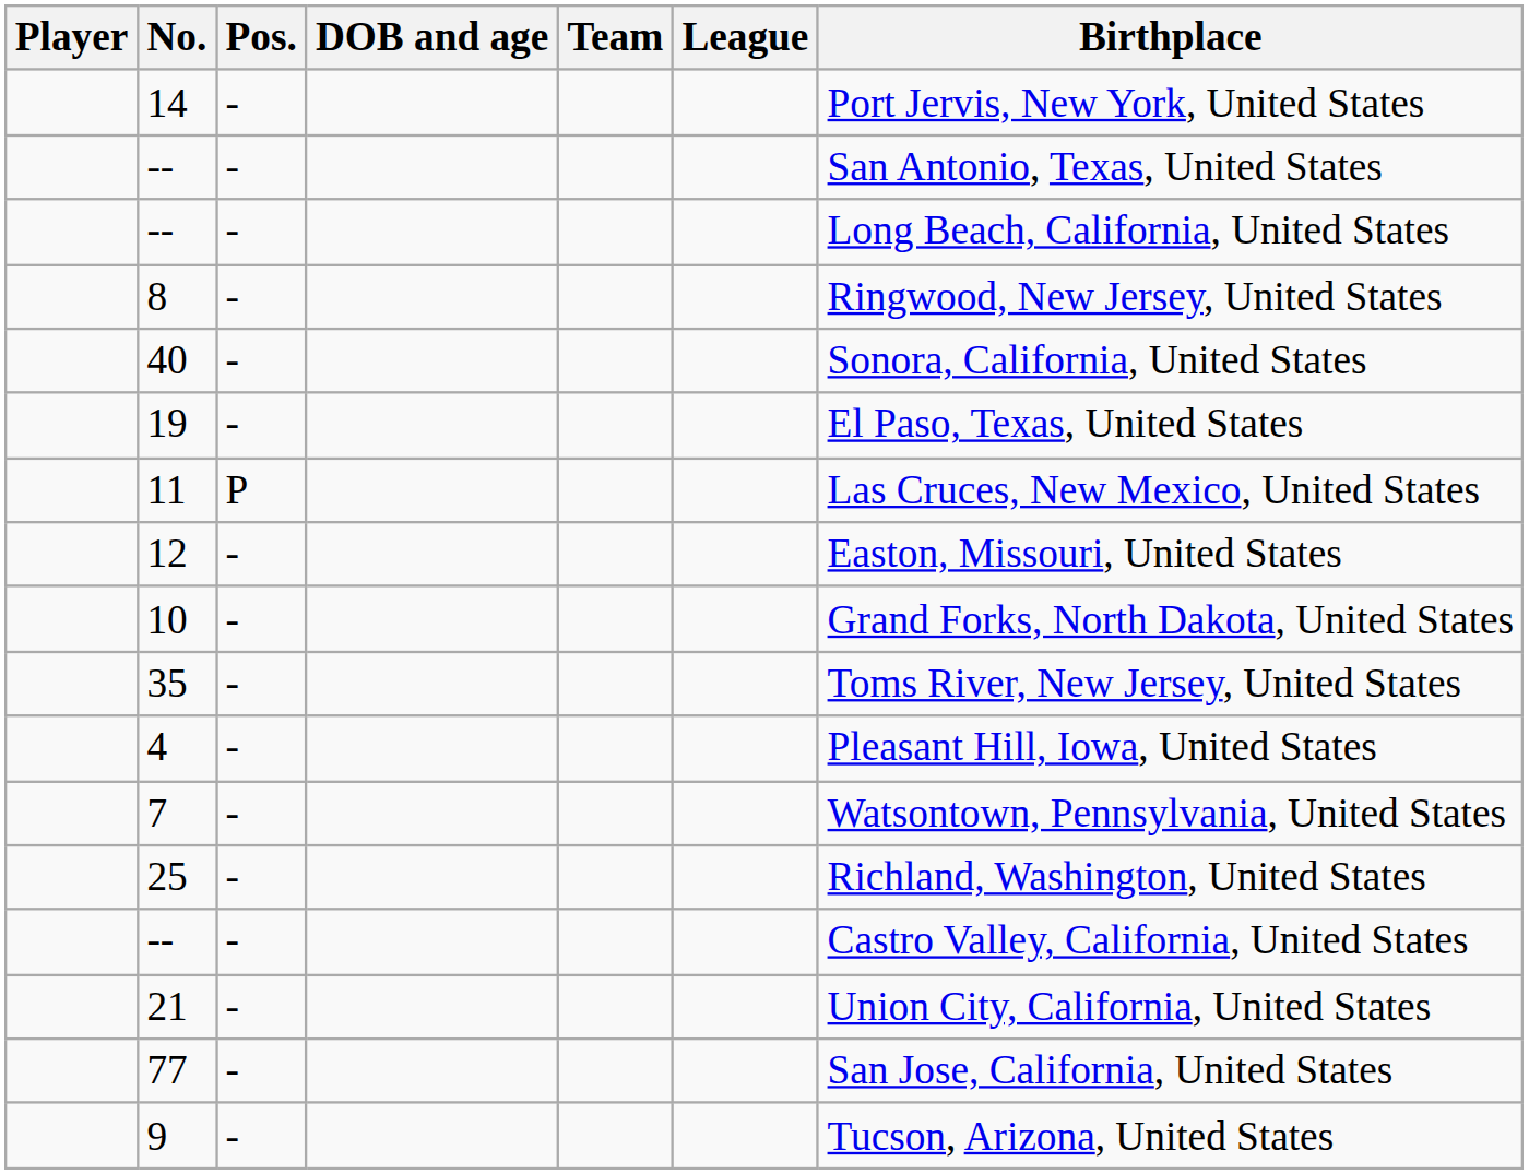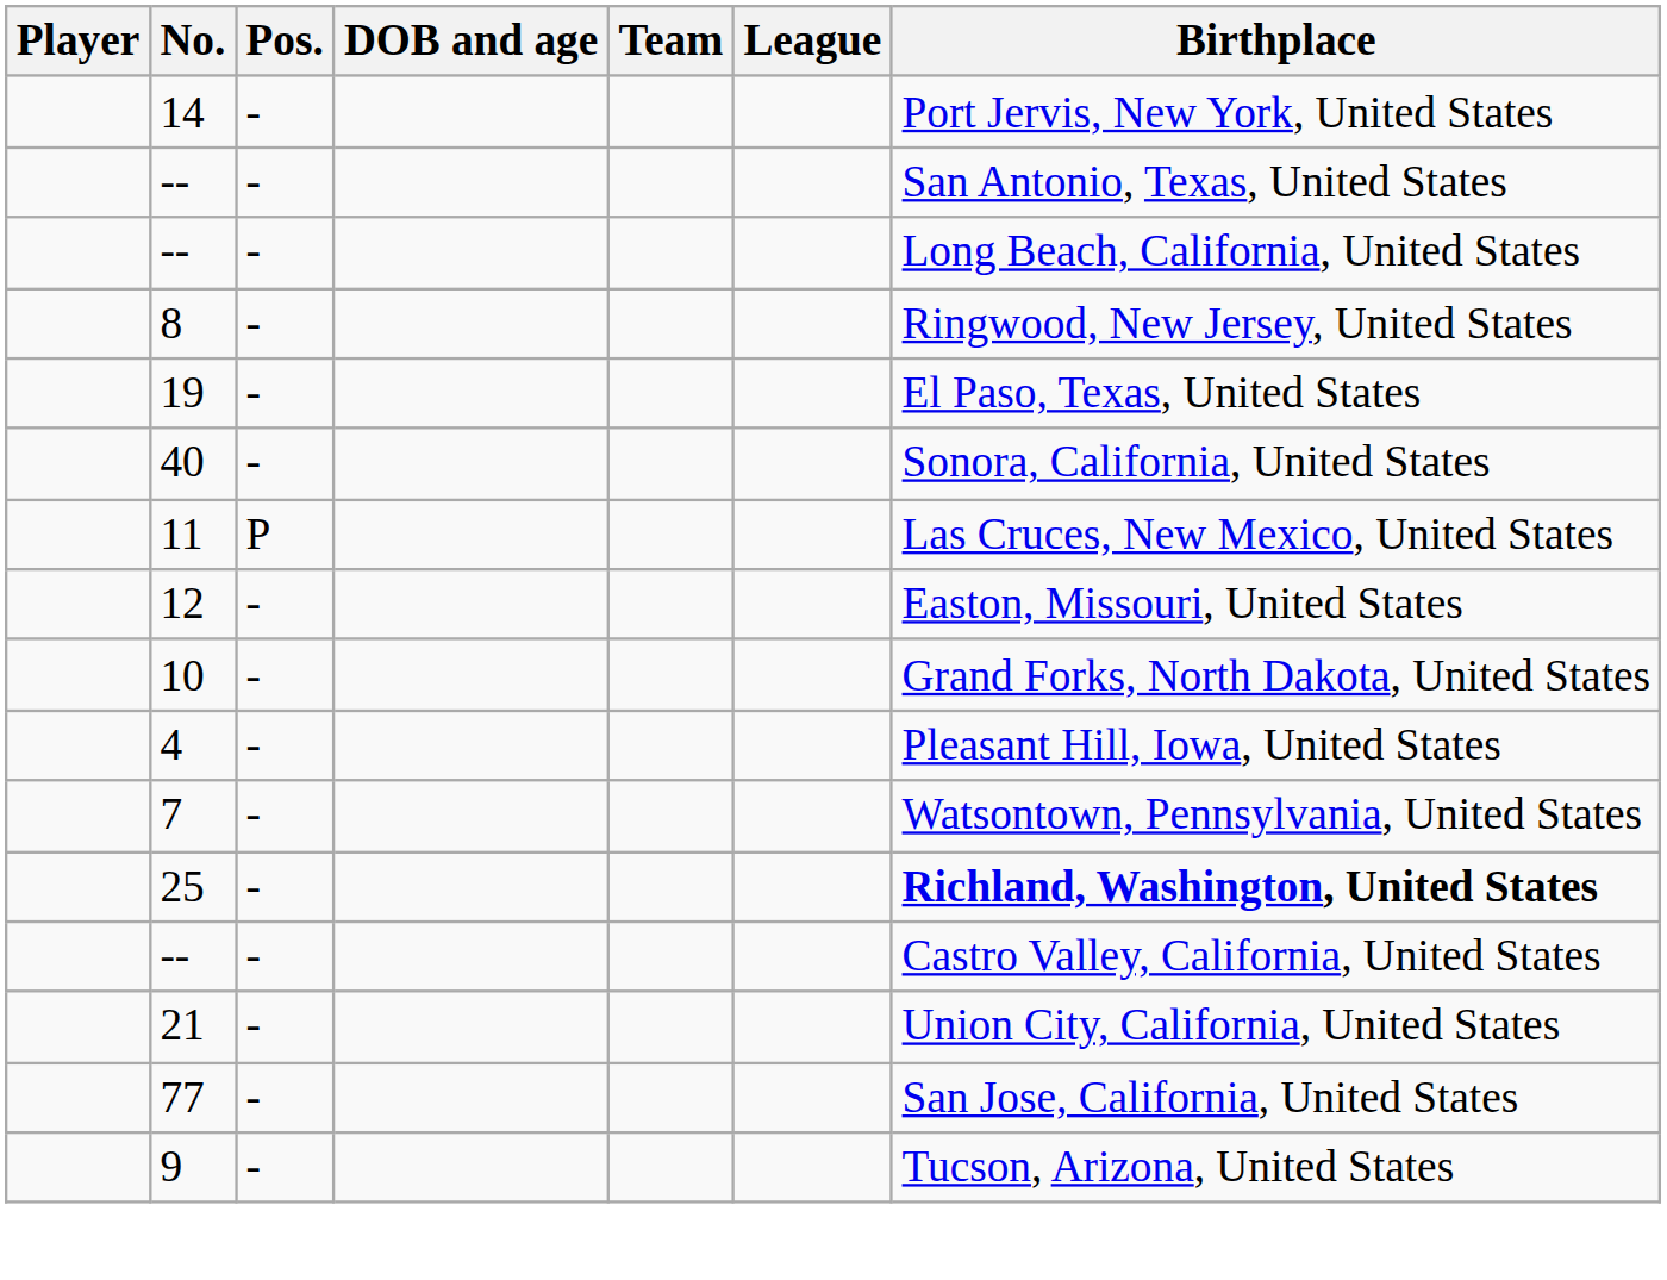rows swapped: 40 <-> 19
- row: 35 | - | Toms River, New Jersey, United States
25 | Birthplace: normal -> bold
